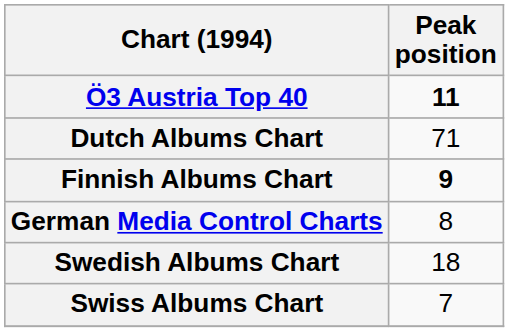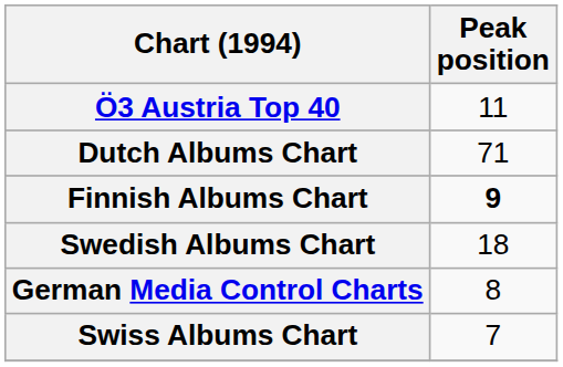Ö3 Austria Top 40 | Peak position: bold -> normal
rows swapped: German Media Control Charts <-> Swedish Albums Chart
